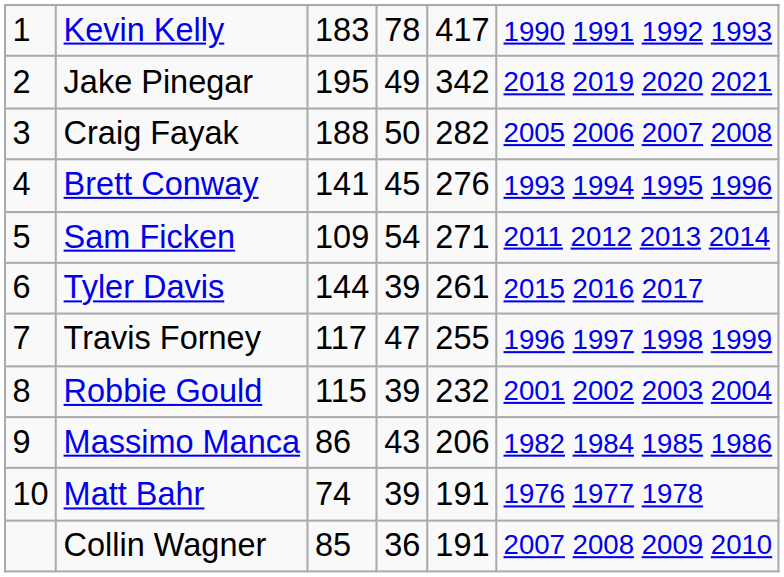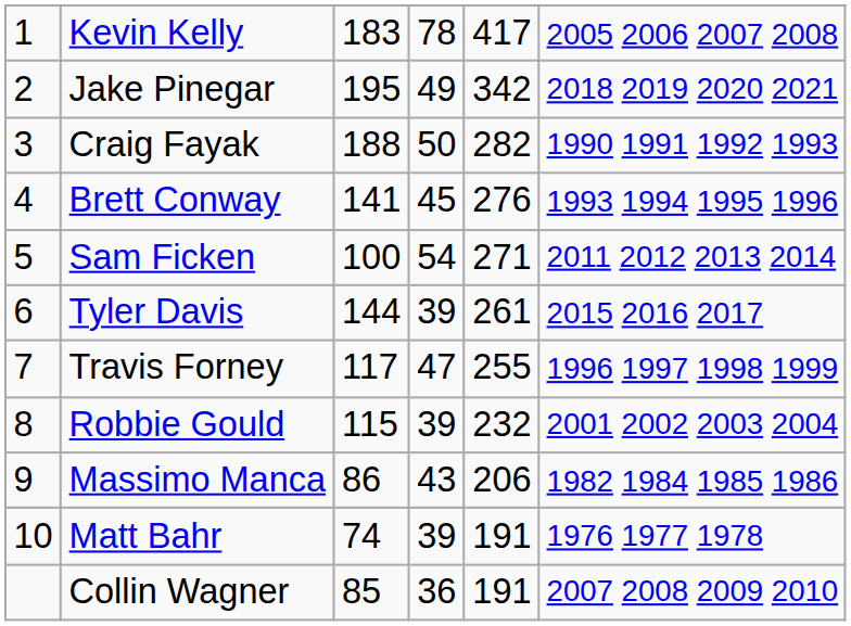Kevin Kelly | column 6: 1990 1991 1992 1993 -> 2005 2006 2007 2008
Craig Fayak | column 6: 2005 2006 2007 2008 -> 1990 1991 1992 1993
Sam Ficken | column 3: 109 -> 100
